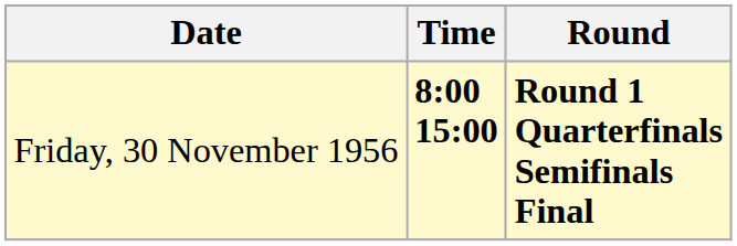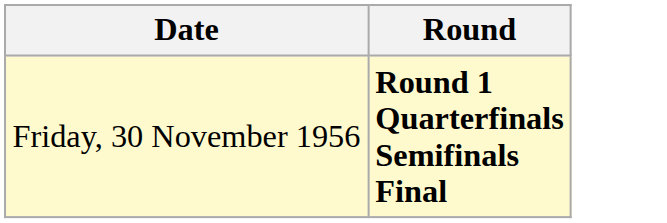- column: Time | 8:00 15:00
